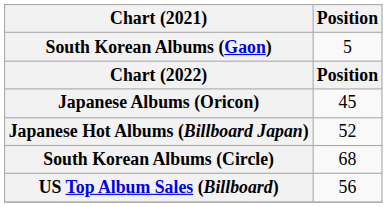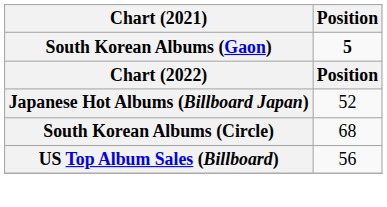South Korean Albums (Gaon) | Position: normal -> bold
- row: Japanese Albums (Oricon) | 45
